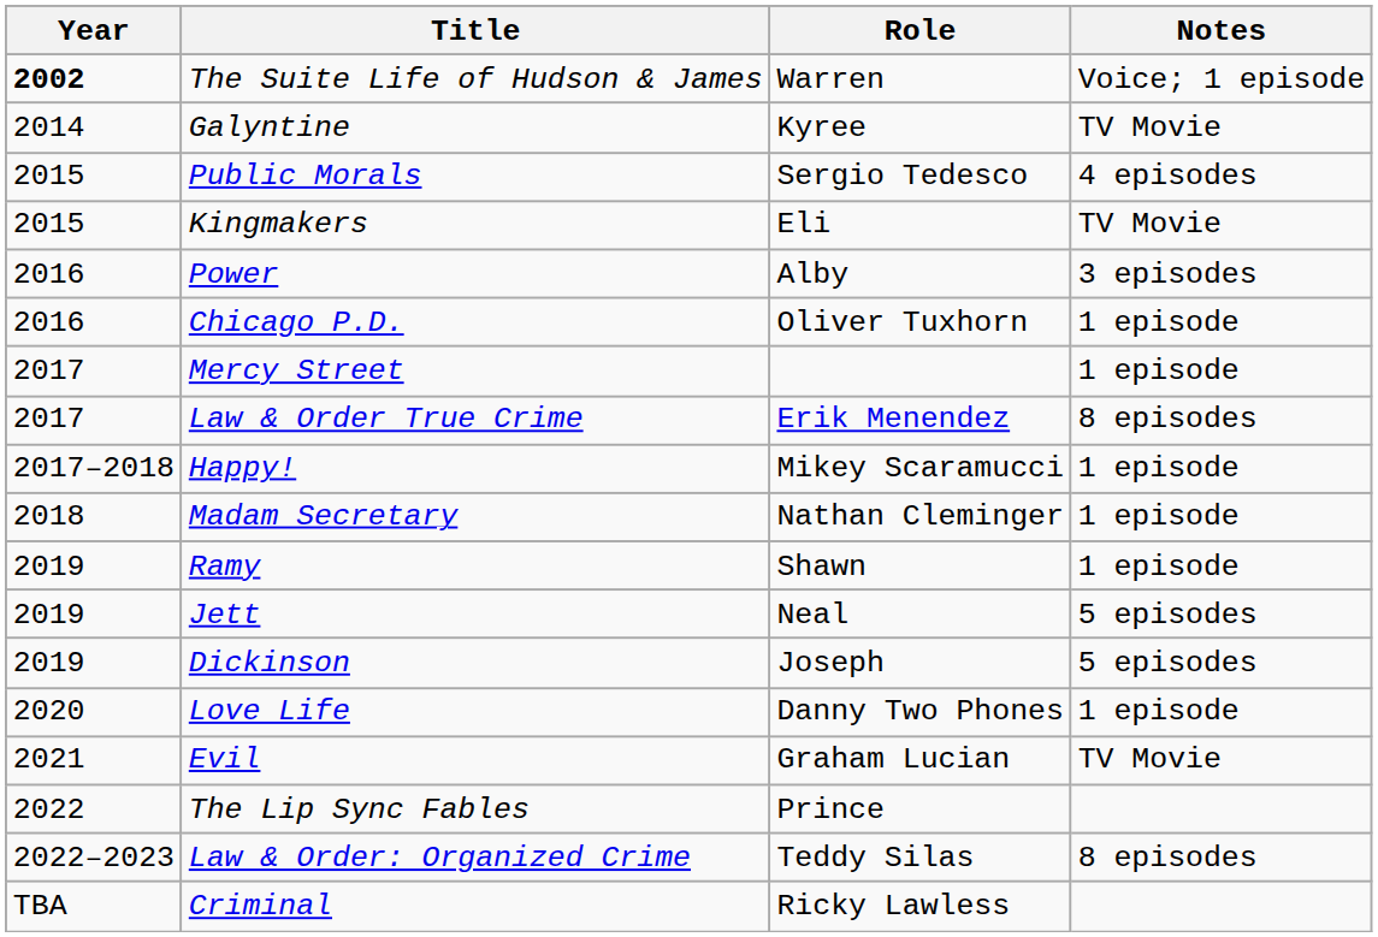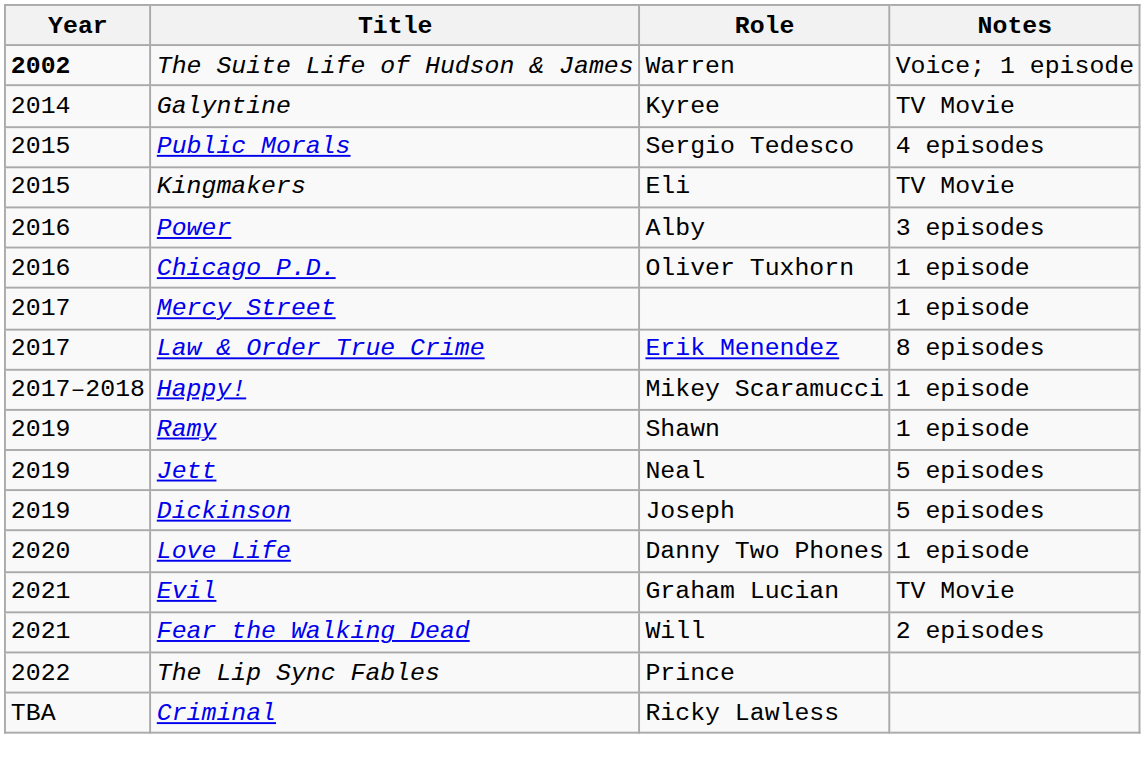- row: 2018 | Madam Secretary | Nathan Cleminger | 1 episode
+ row: 2021 | Fear the Walking Dead | Will | 2 episodes
- row: 2022–2023 | Law & Order: Organized Crime | Teddy Silas | 8 episodes
